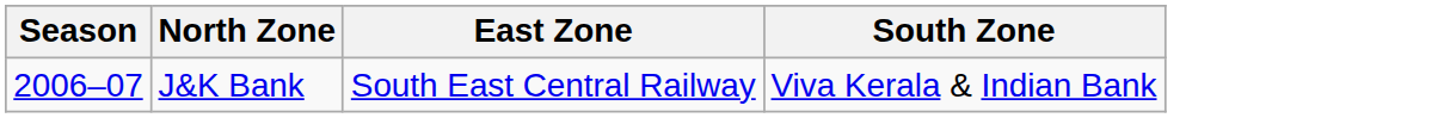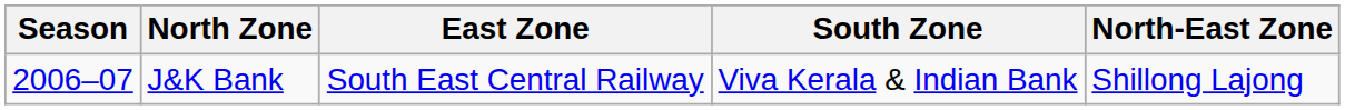+ column: North-East Zone | Shillong Lajong
